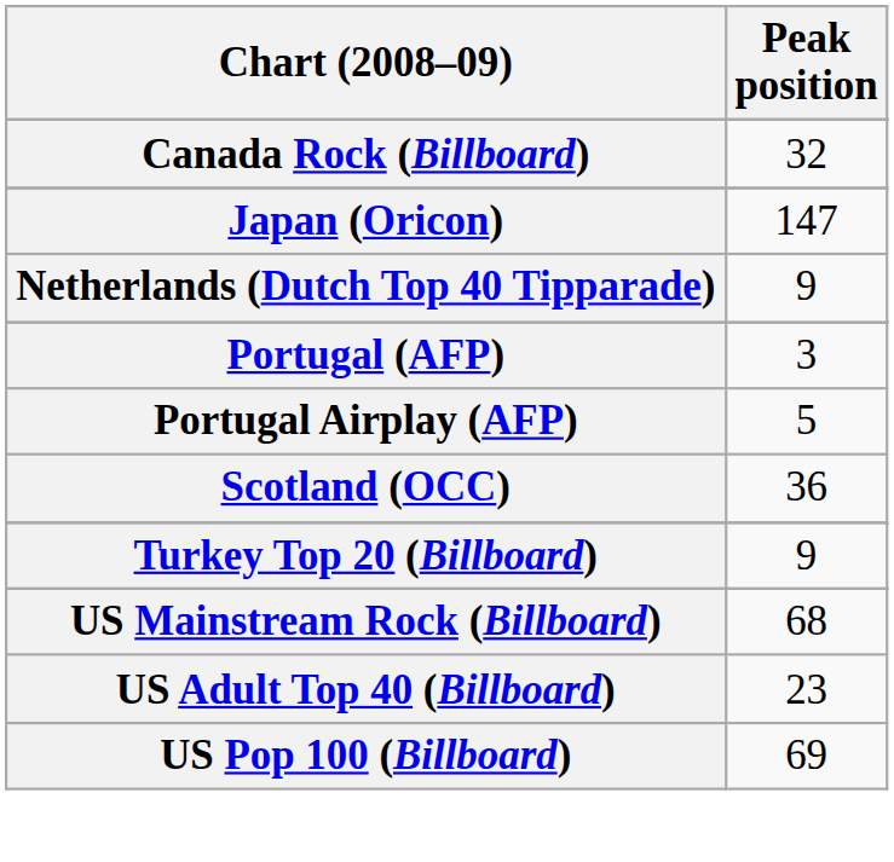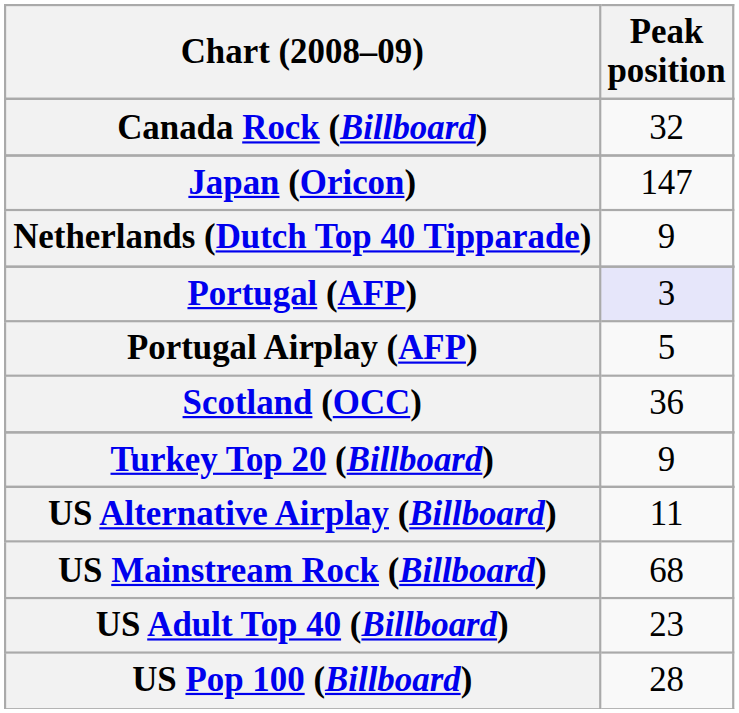Portugal (AFP) | Peak position: no background -> lavender background
+ row: US Alternative Airplay (Billboard) | 11
US Pop 100 (Billboard) | Peak position: 69 -> 28
